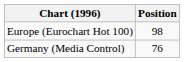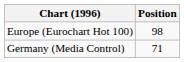Germany (Media Control) | Position: 76 -> 71
